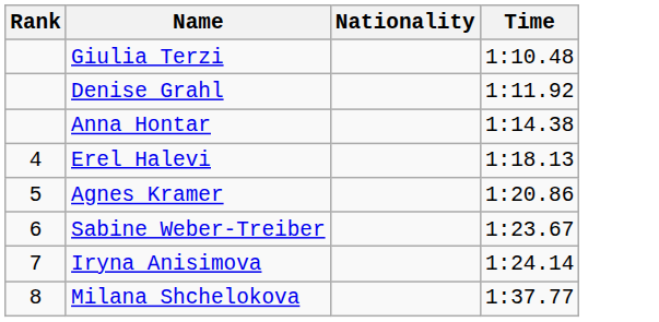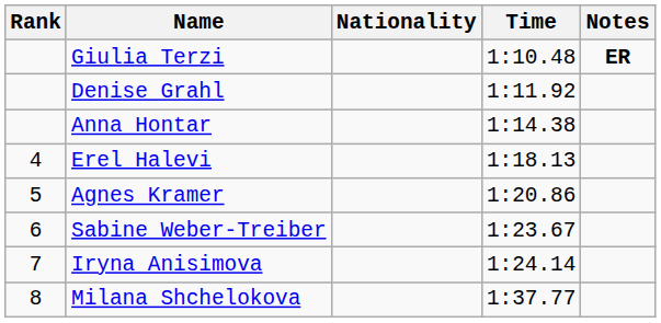+ column: Notes | ER
